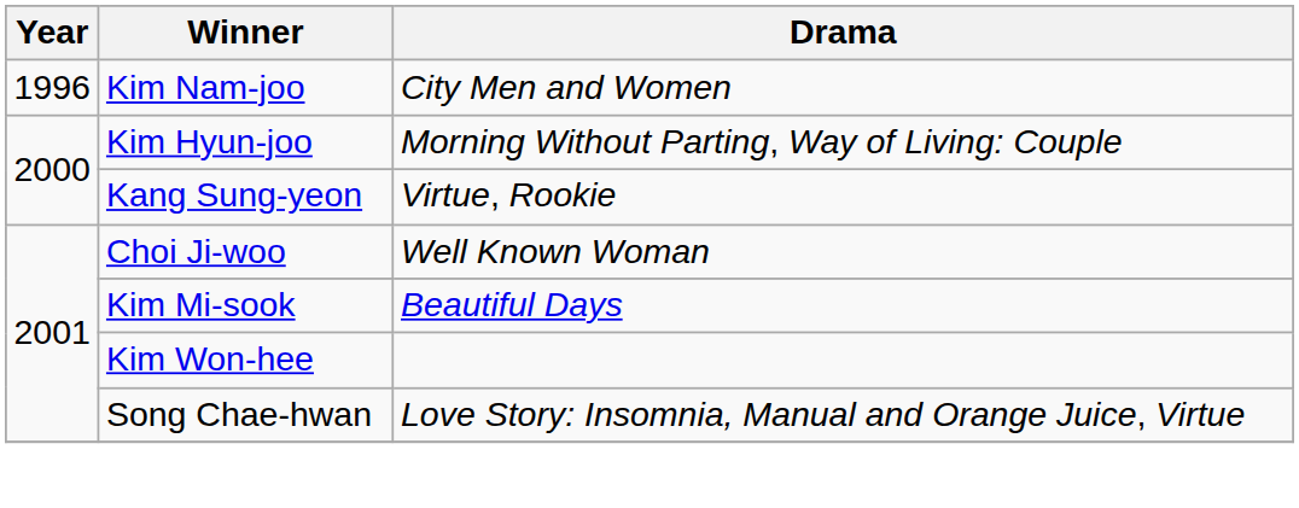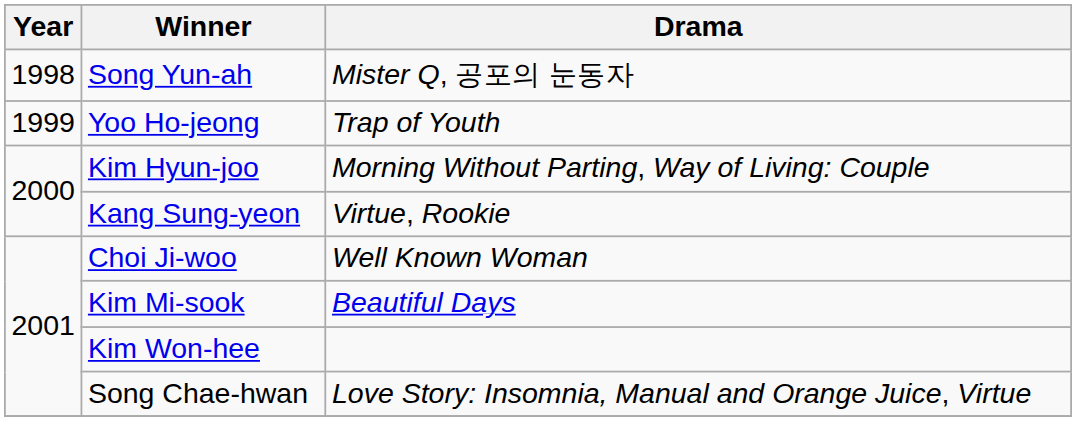- row: 1996 | Kim Nam-joo | City Men and Women
+ row: 1998 | Song Yun-ah | Mister Q, 공포의 눈동자
+ row: 1999 | Yoo Ho-jeong | Trap of Youth
